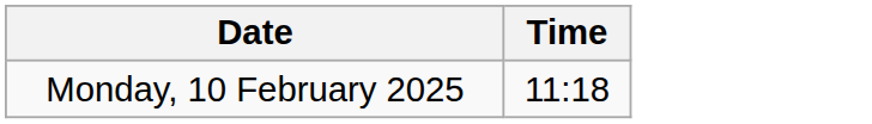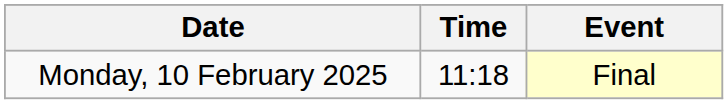+ column: Event | Final
